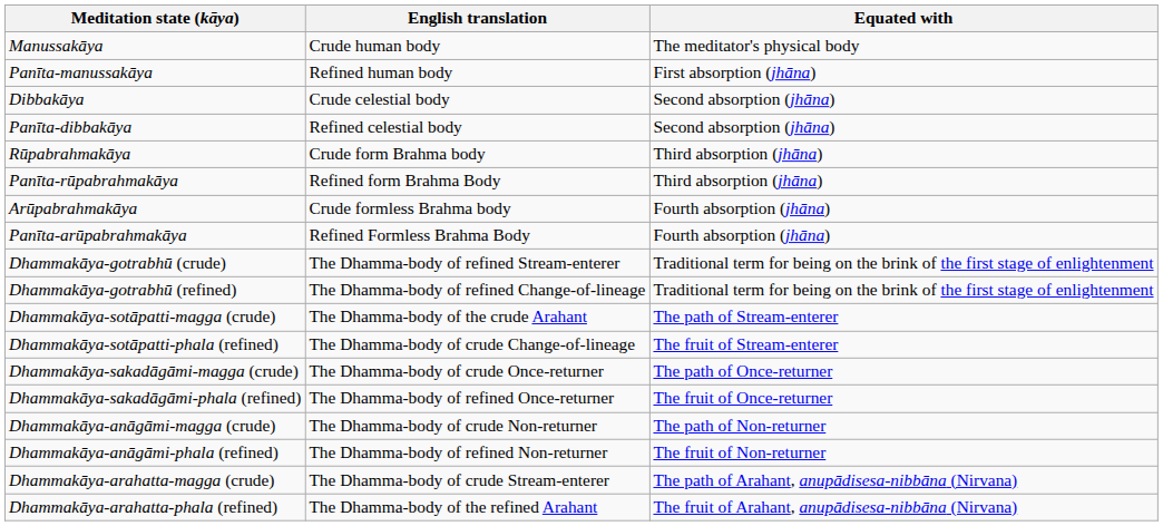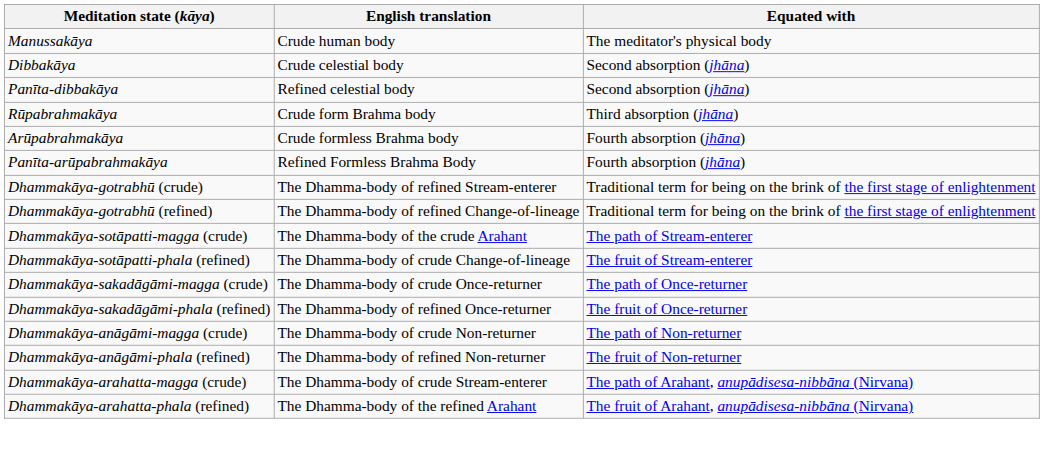- row: Panīta-manussakāya | Refined human body | First absorption (jhāna)
- row: Panīta-rūpabrahmakāya | Refined form Brahma Body | Third absorption (jhāna)
